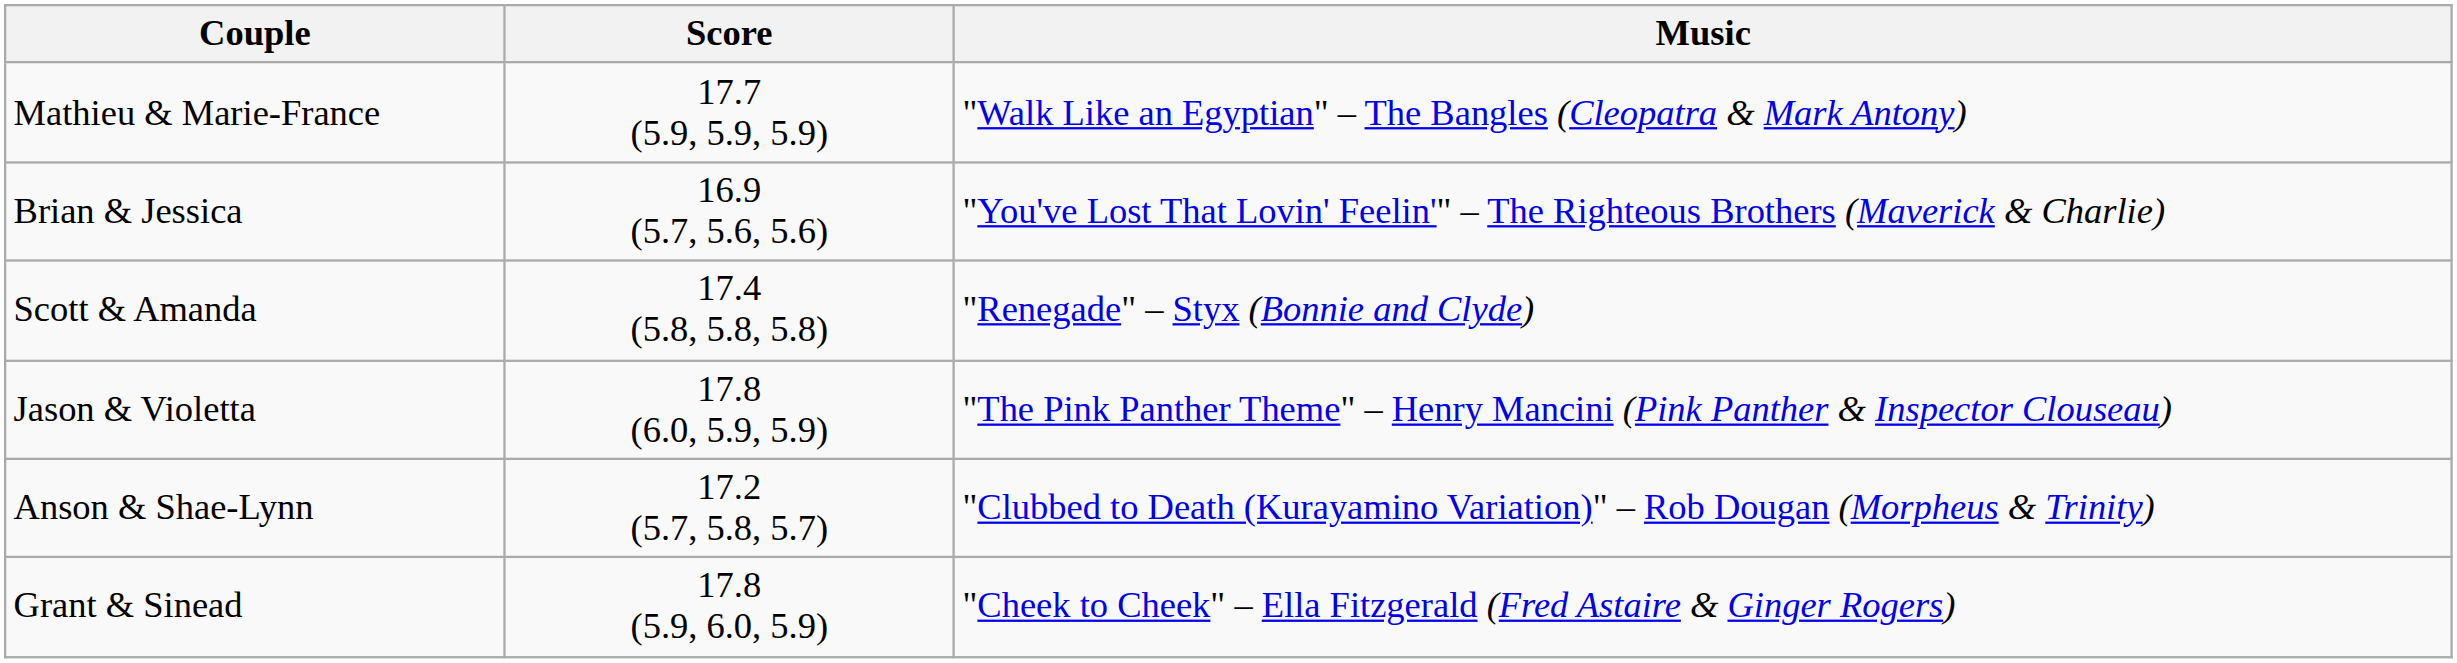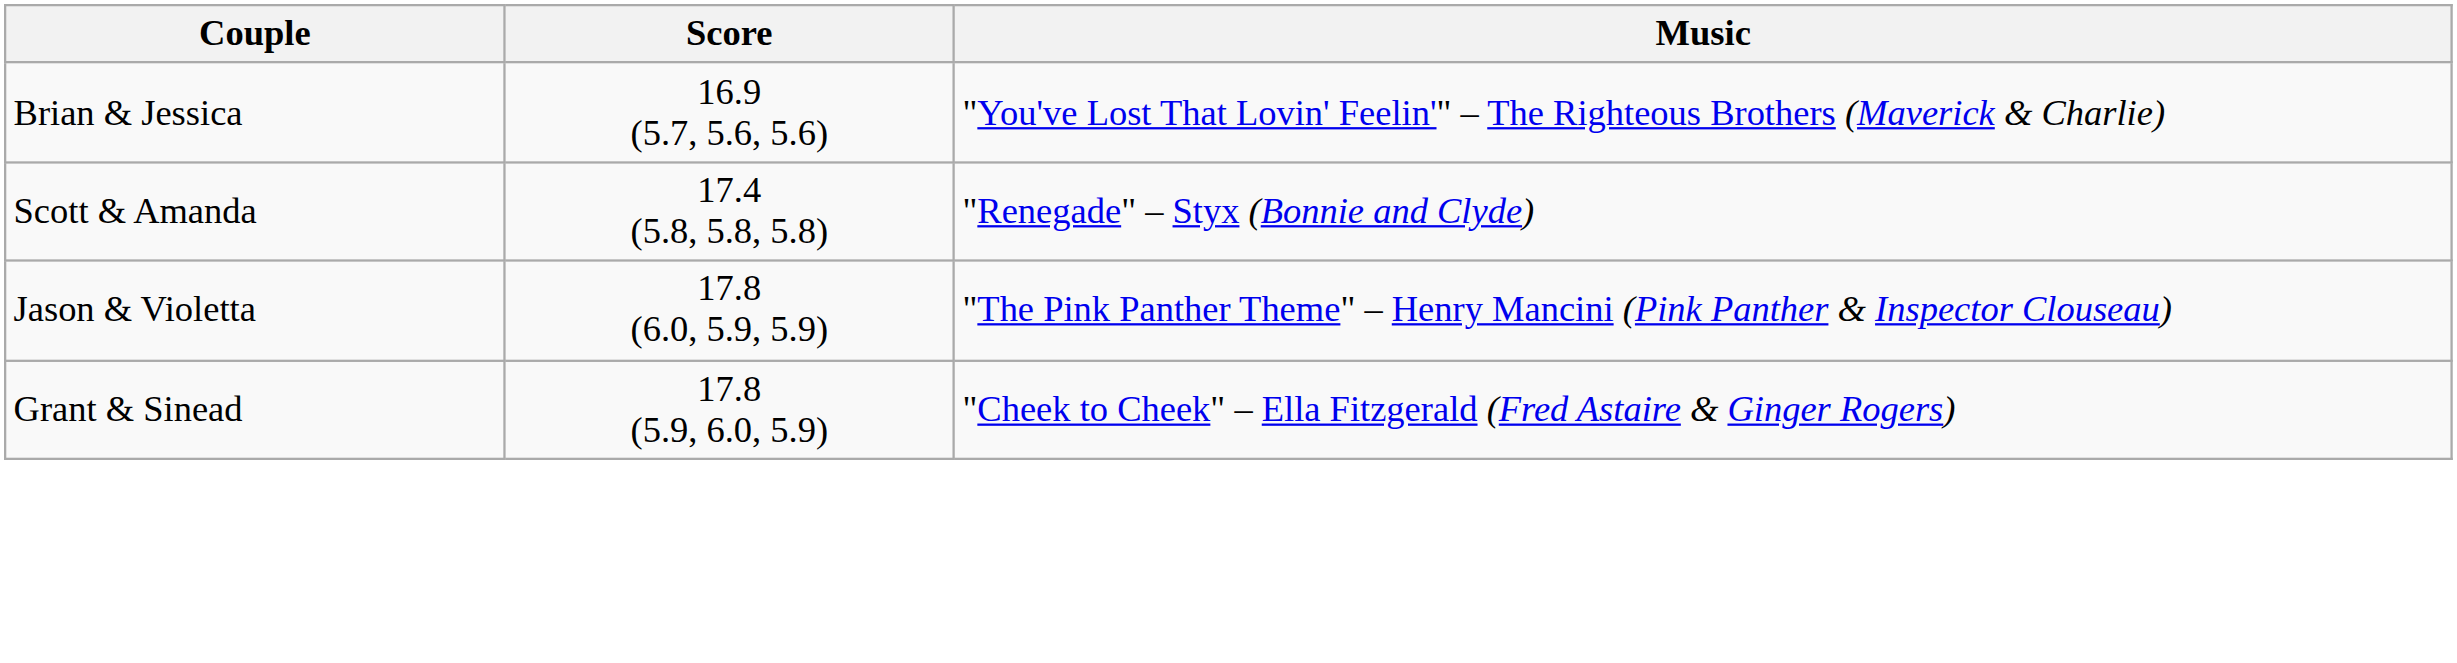- row: Mathieu & Marie-France | 17.7 (5.9, 5.9, 5.9) | "Walk Like an Egyptian" – The Bangles (Cleopatra & Mark Antony)
- row: Anson & Shae-Lynn | 17.2 (5.7, 5.8, 5.7) | "Clubbed to Death (Kurayamino Variation)" – Rob Dougan (Morpheus & Trinity)
